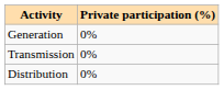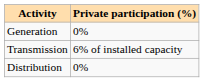Transmission | Private participation (%): 0% -> 6% of installed capacity
